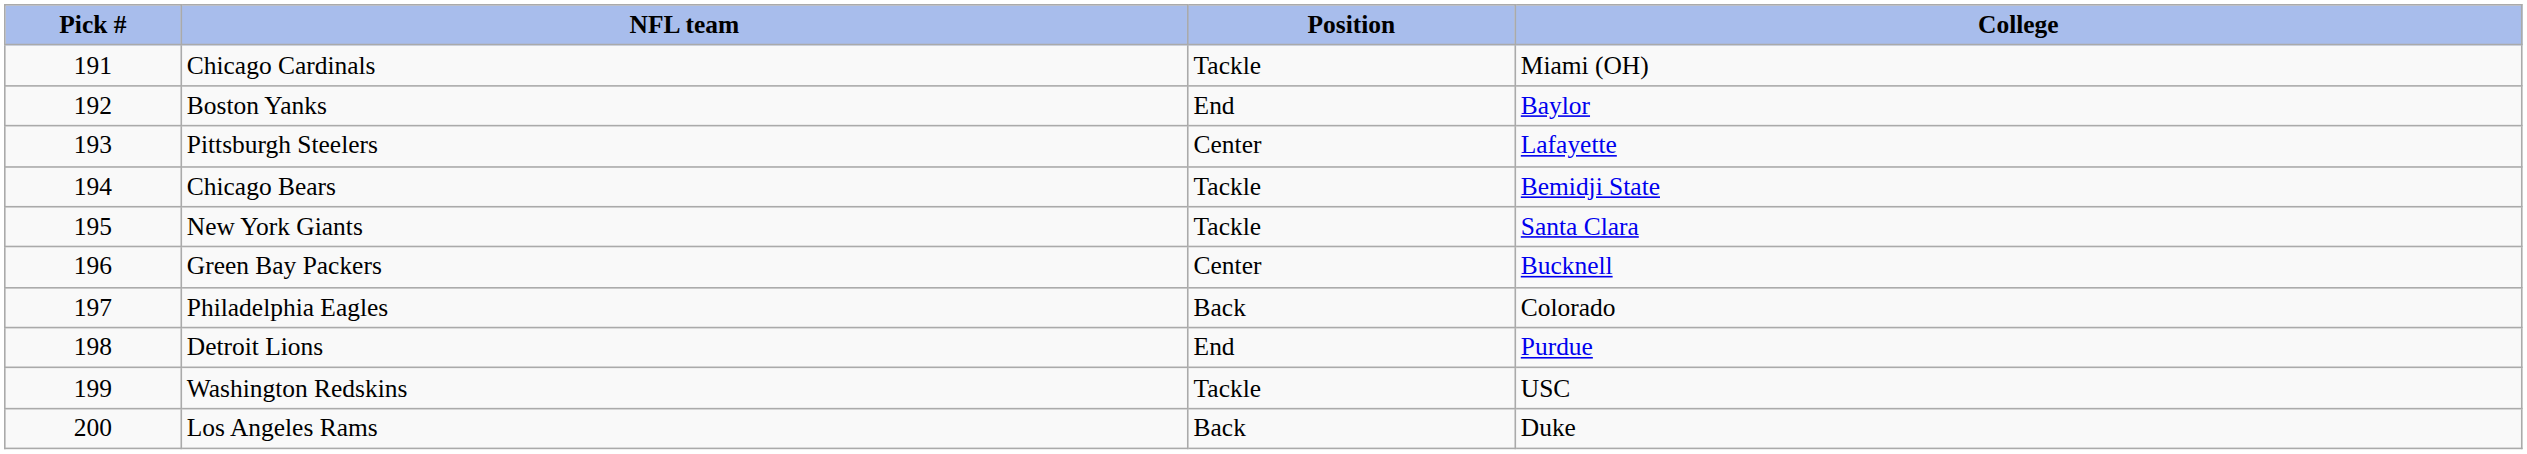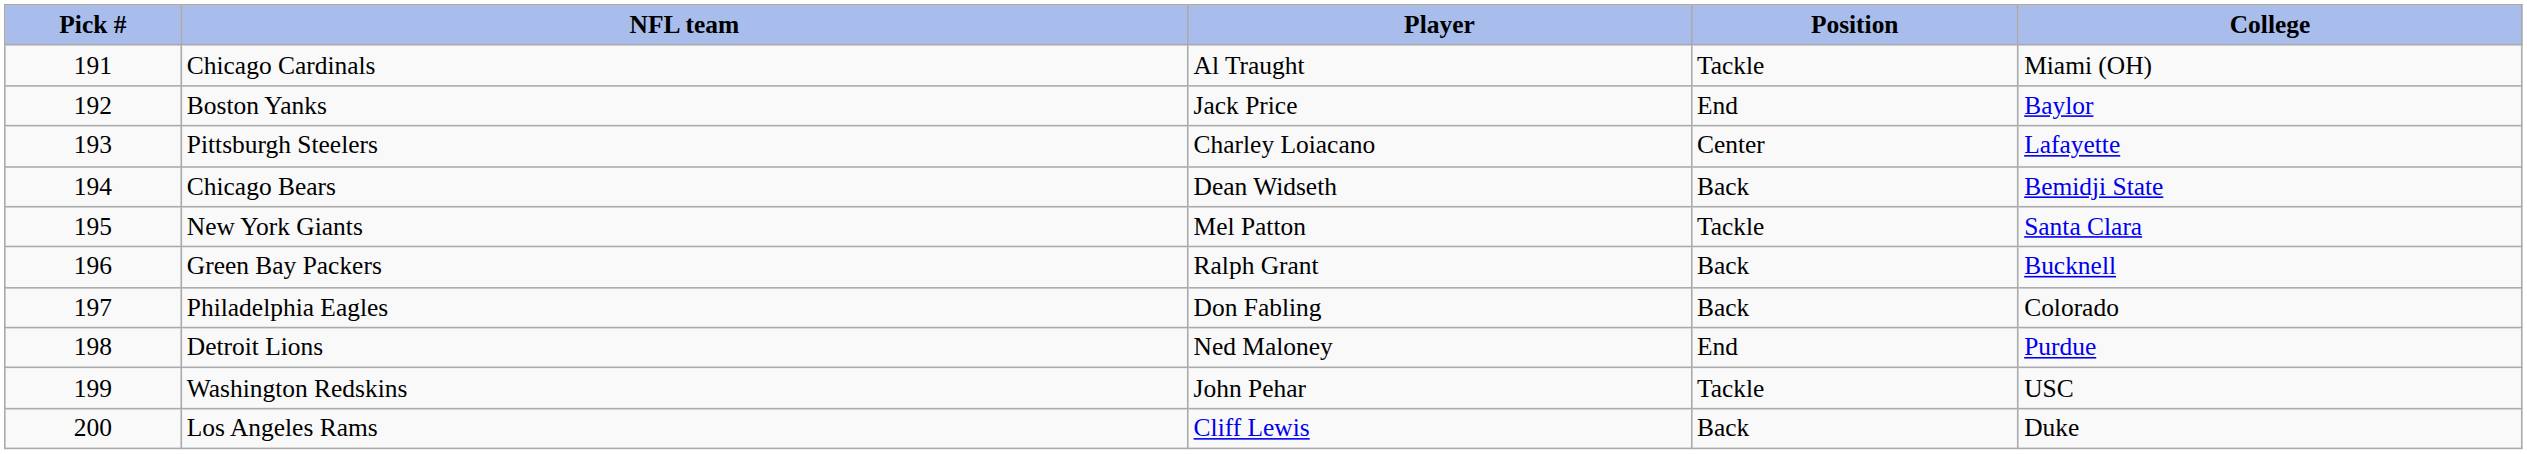+ column: Player | Al Traught | Jack Price | Charley Loiacano | Dean Widseth | Mel Patton | Ralph Grant | Don Fabling | Ned Maloney | John Pehar | Cliff Lewis
Chicago Bears | Position: Tackle -> Back
Green Bay Packers | Position: Center -> Back
